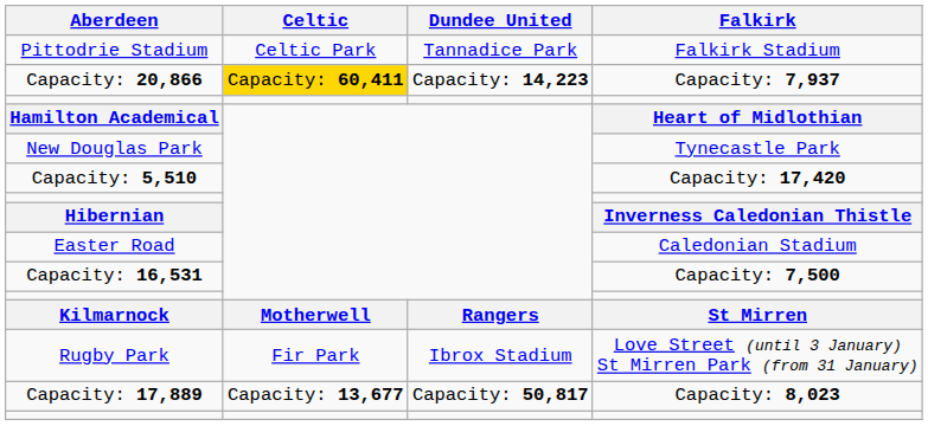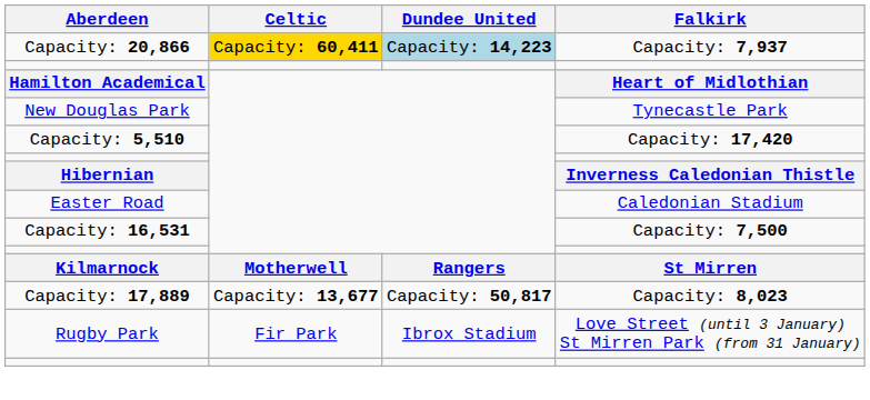- row: Pittodrie Stadium | Celtic Park | Tannadice Park | Falkirk Stadium
Capacity: 20,866 | Dundee United: no background -> lightblue background
rows swapped: Rugby Park <-> Capacity: 17,889
